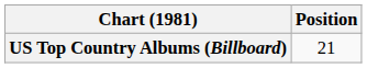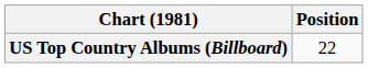US Top Country Albums (Billboard) | Position: 21 -> 22
